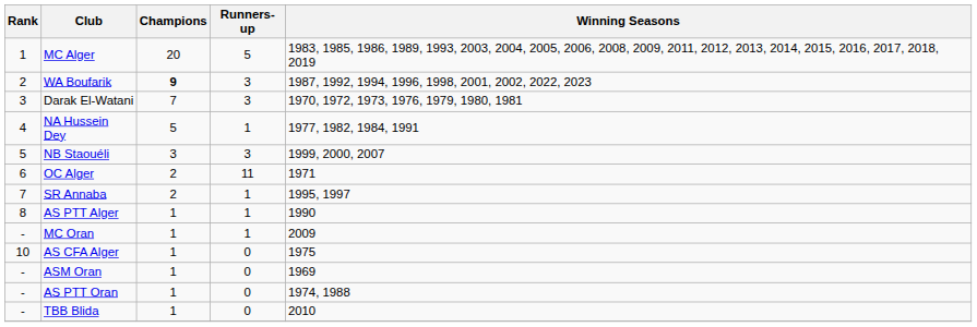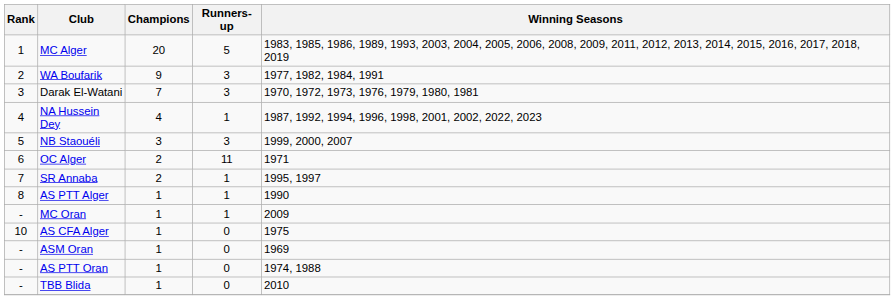WA Boufarik | Champions: bold -> normal
WA Boufarik | Winning Seasons: 1987, 1992, 1994, 1996, 1998, 2001, 2002, 2022, 2023 -> 1977, 1982, 1984, 1991
NA Hussein Dey | Champions: 5 -> 4
NA Hussein Dey | Winning Seasons: 1977, 1982, 1984, 1991 -> 1987, 1992, 1994, 1996, 1998, 2001, 2002, 2022, 2023
